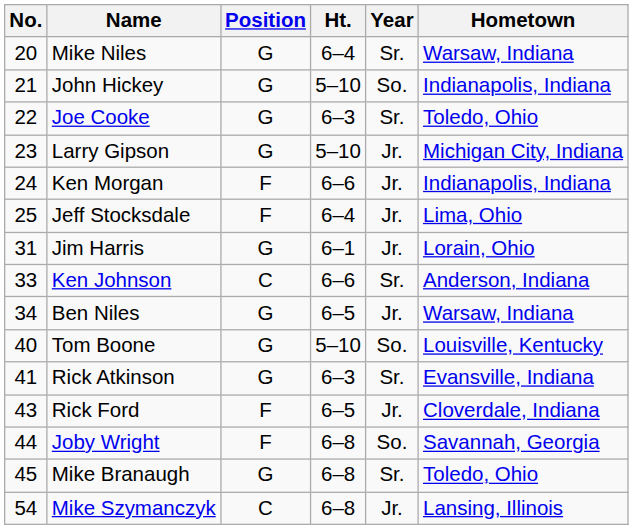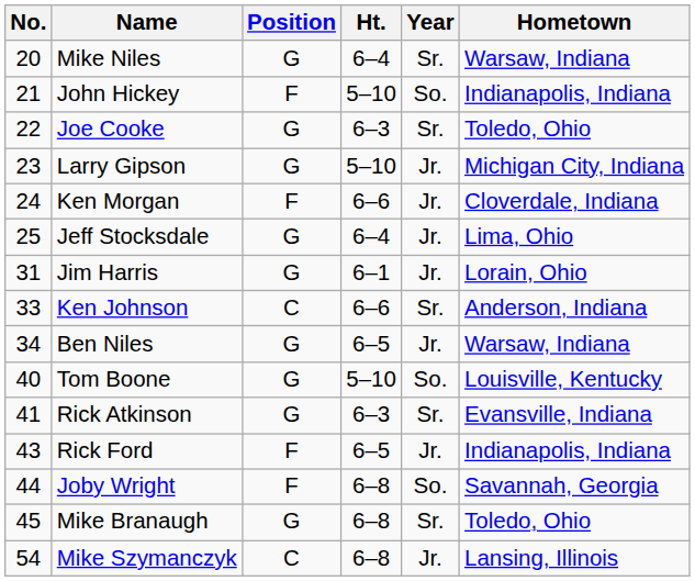John Hickey | Position: G -> F
Ken Morgan | Hometown: Indianapolis, Indiana -> Cloverdale, Indiana
Jeff Stocksdale | Position: F -> G
Rick Ford | Hometown: Cloverdale, Indiana -> Indianapolis, Indiana
